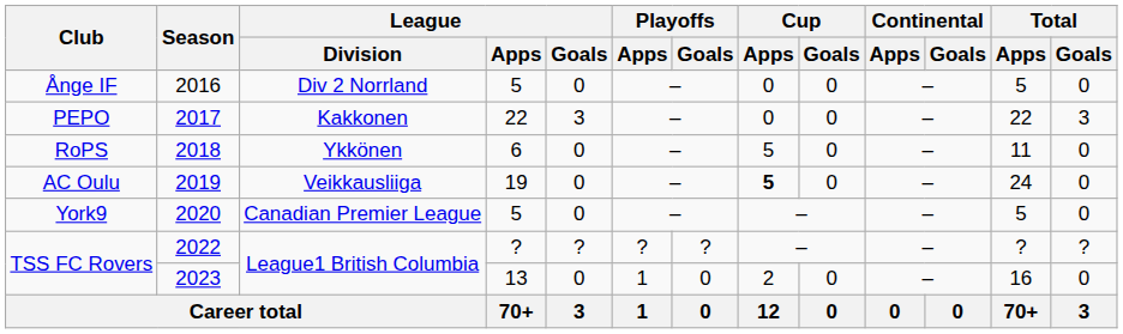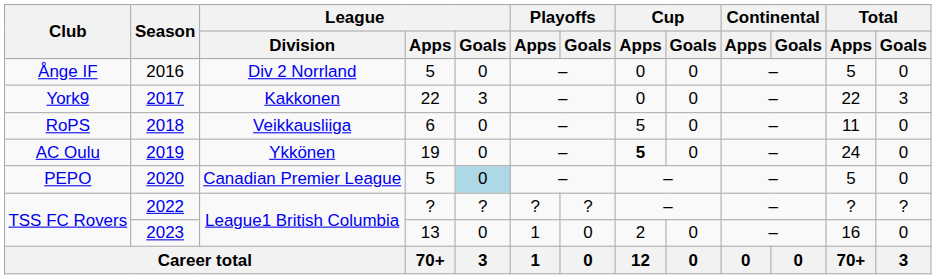2017 | Club: PEPO -> York9
2018 | League / Division: Ykkönen -> Veikkausliiga
2019 | League / Division: Veikkausliiga -> Ykkönen
2020 | Club: York9 -> PEPO
2020 | League / Goals: no background -> lightblue background
